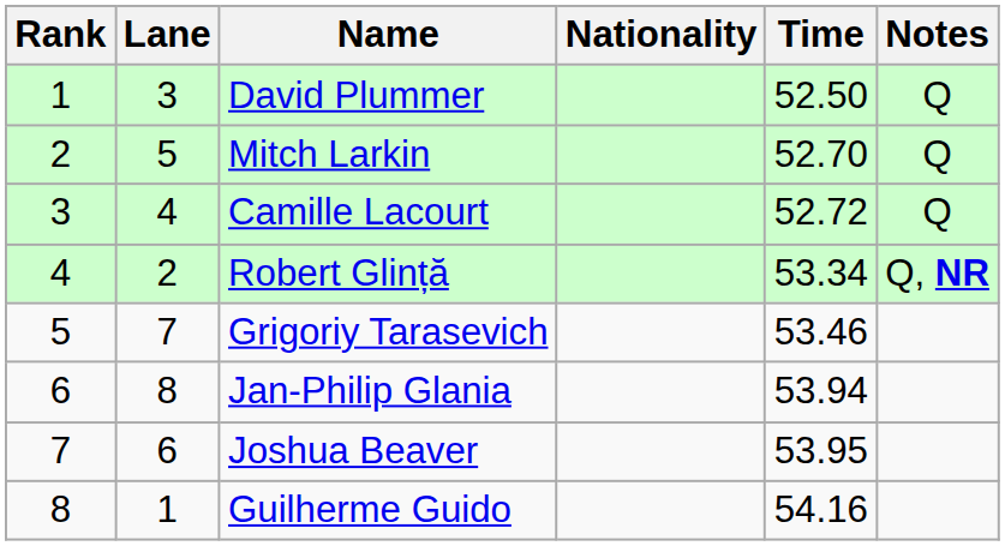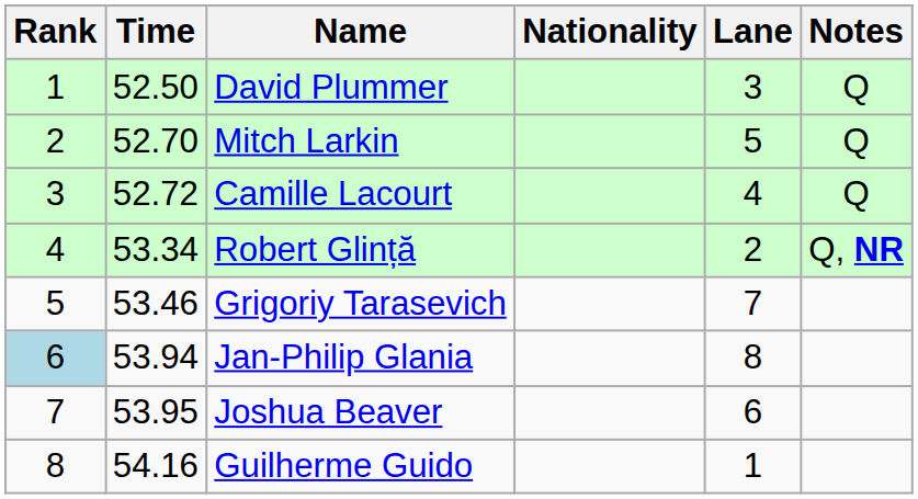columns swapped: Lane <-> Time
Jan-Philip Glania | Rank: no background -> lightblue background
